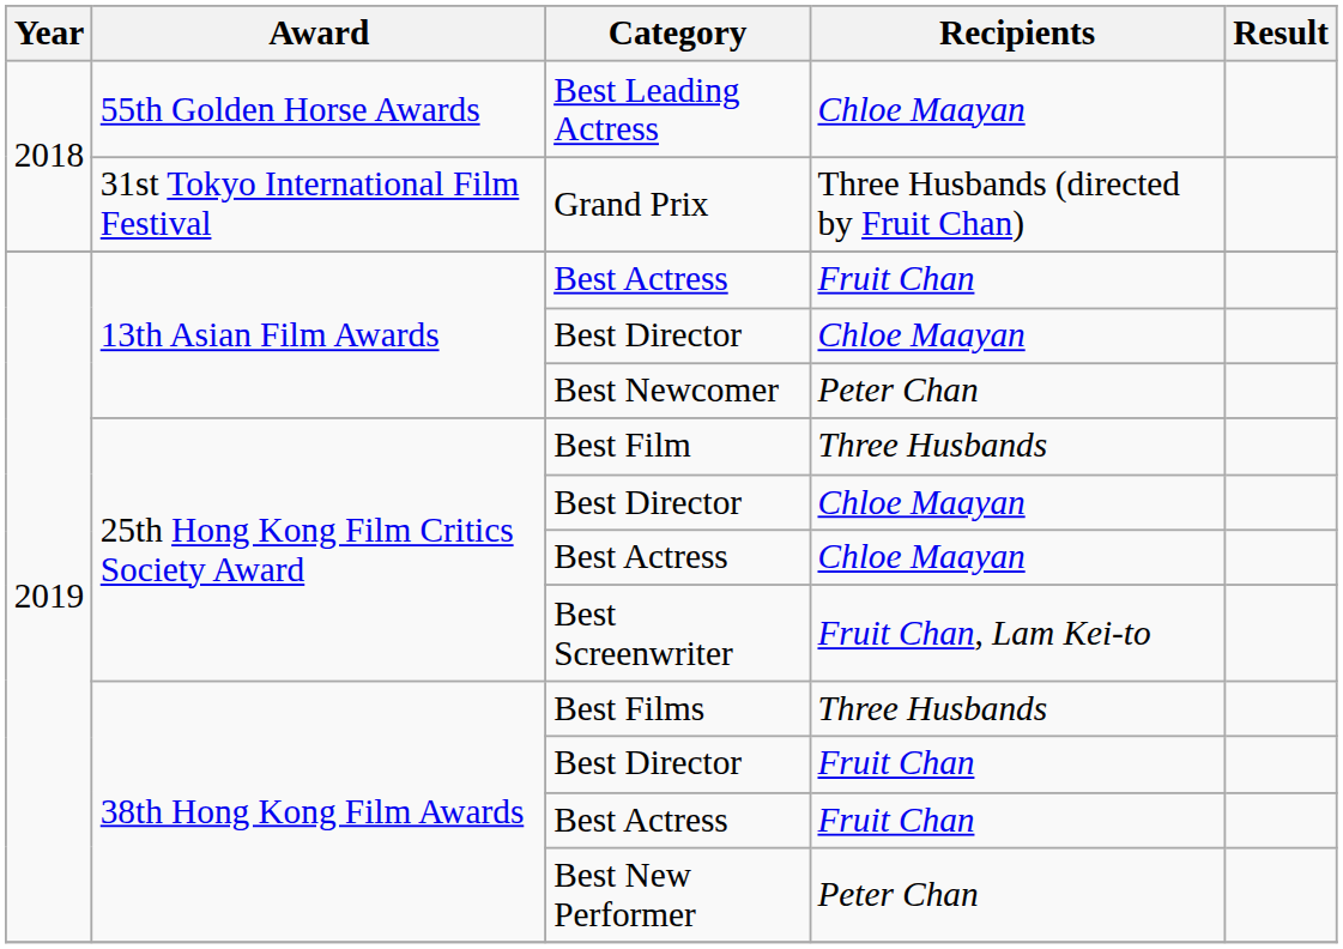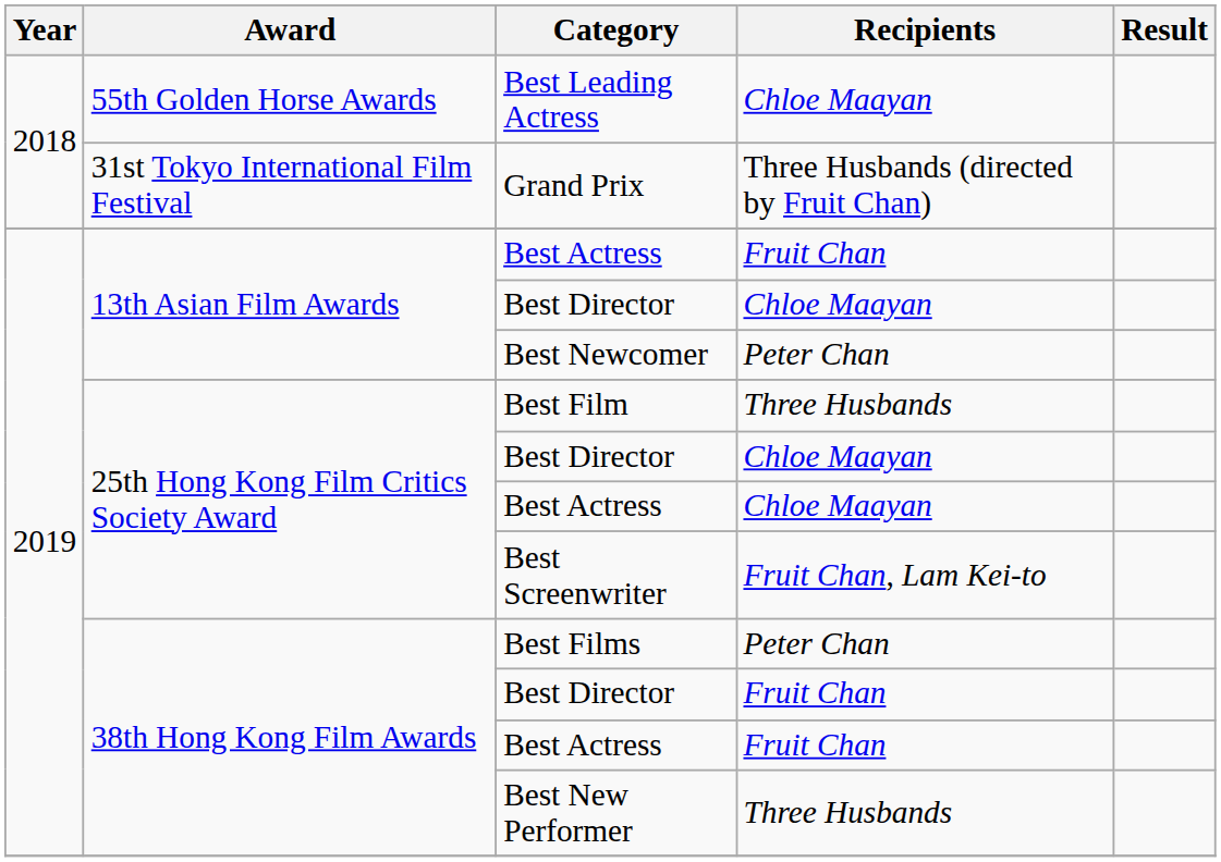Best Films | Recipients: Three Husbands -> Peter Chan
Best New Performer | Recipients: Peter Chan -> Three Husbands
